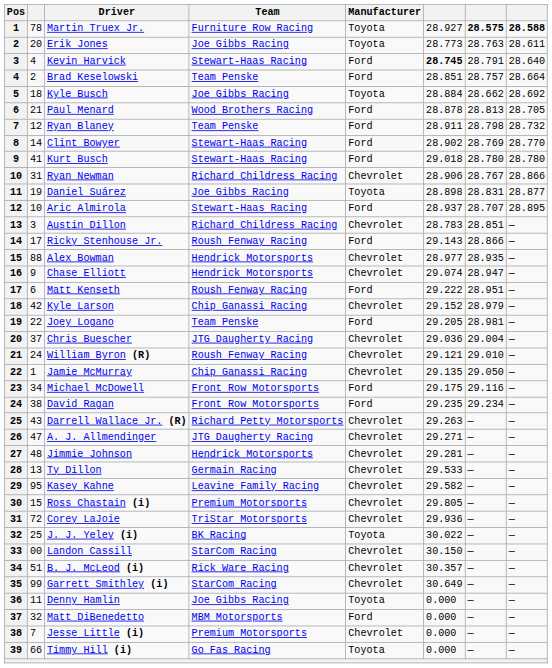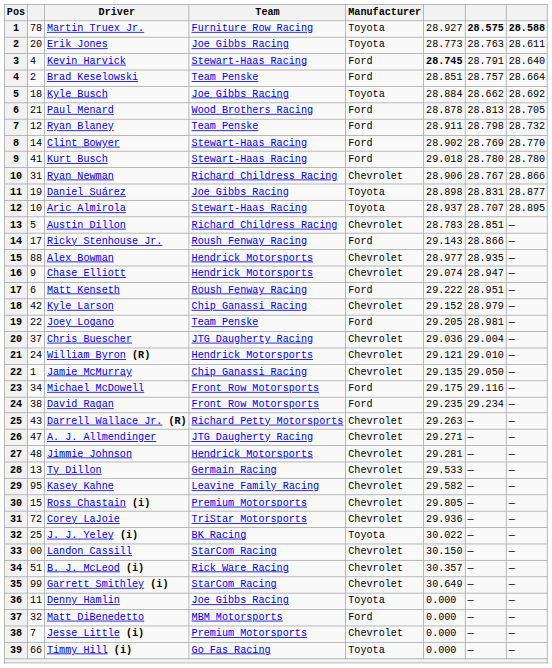Aric Almirola | Manufacturer: Ford -> Toyota
Austin Dillon | column 2: 3 -> 5
William Byron (R) | Team: Roush Fenway Racing -> Hendrick Motorsports
